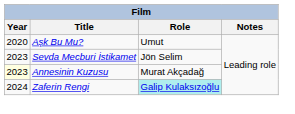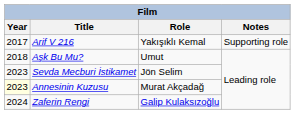+ row: 2017 | Arif V 216 | Yakışıklı Kemal | Supporting role
Aşk Bu Mu? | Year: 2020 -> 2018
Zaferin Rengi | Role: paleturquoise background -> no background
